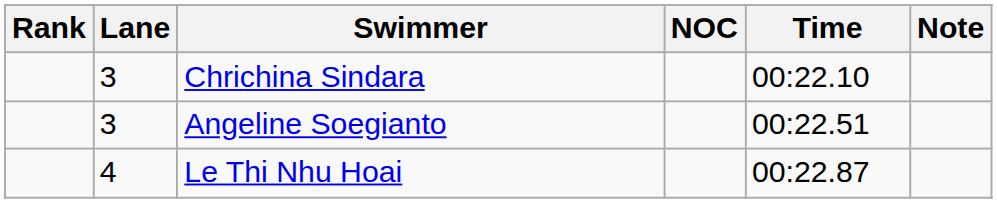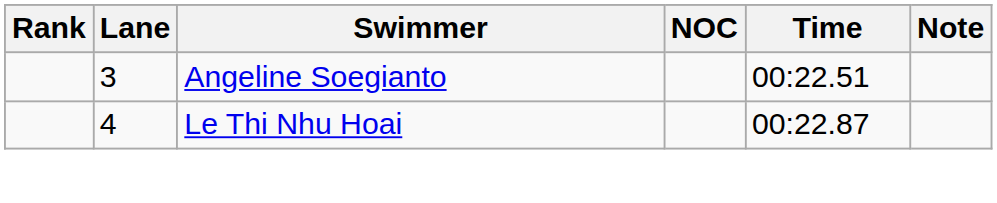- row: 3 | Chrichina Sindara | 00:22.10
